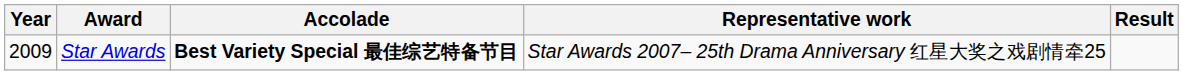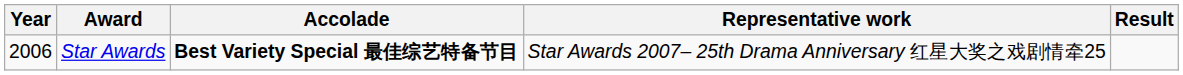Star Awards | Year: 2009 -> 2006
